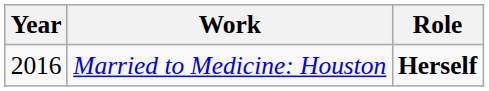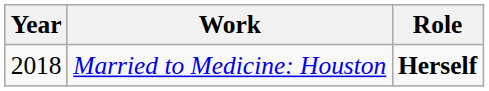Married to Medicine: Houston | Year: 2016 -> 2018
